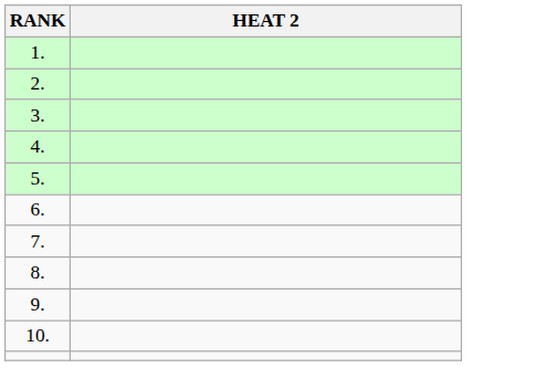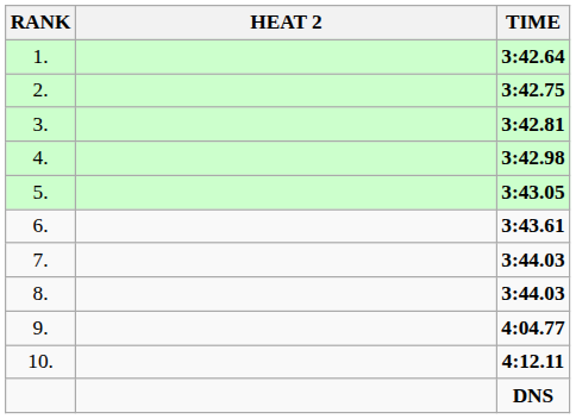+ column: TIME | 3:42.64 | 3:42.75 | 3:42.81 | 3:42.98 | 3:43.05 | 3:43.61 | 3:44.03 | 3:44.03 | 4:04.77 | 4:12.11 | DNS
